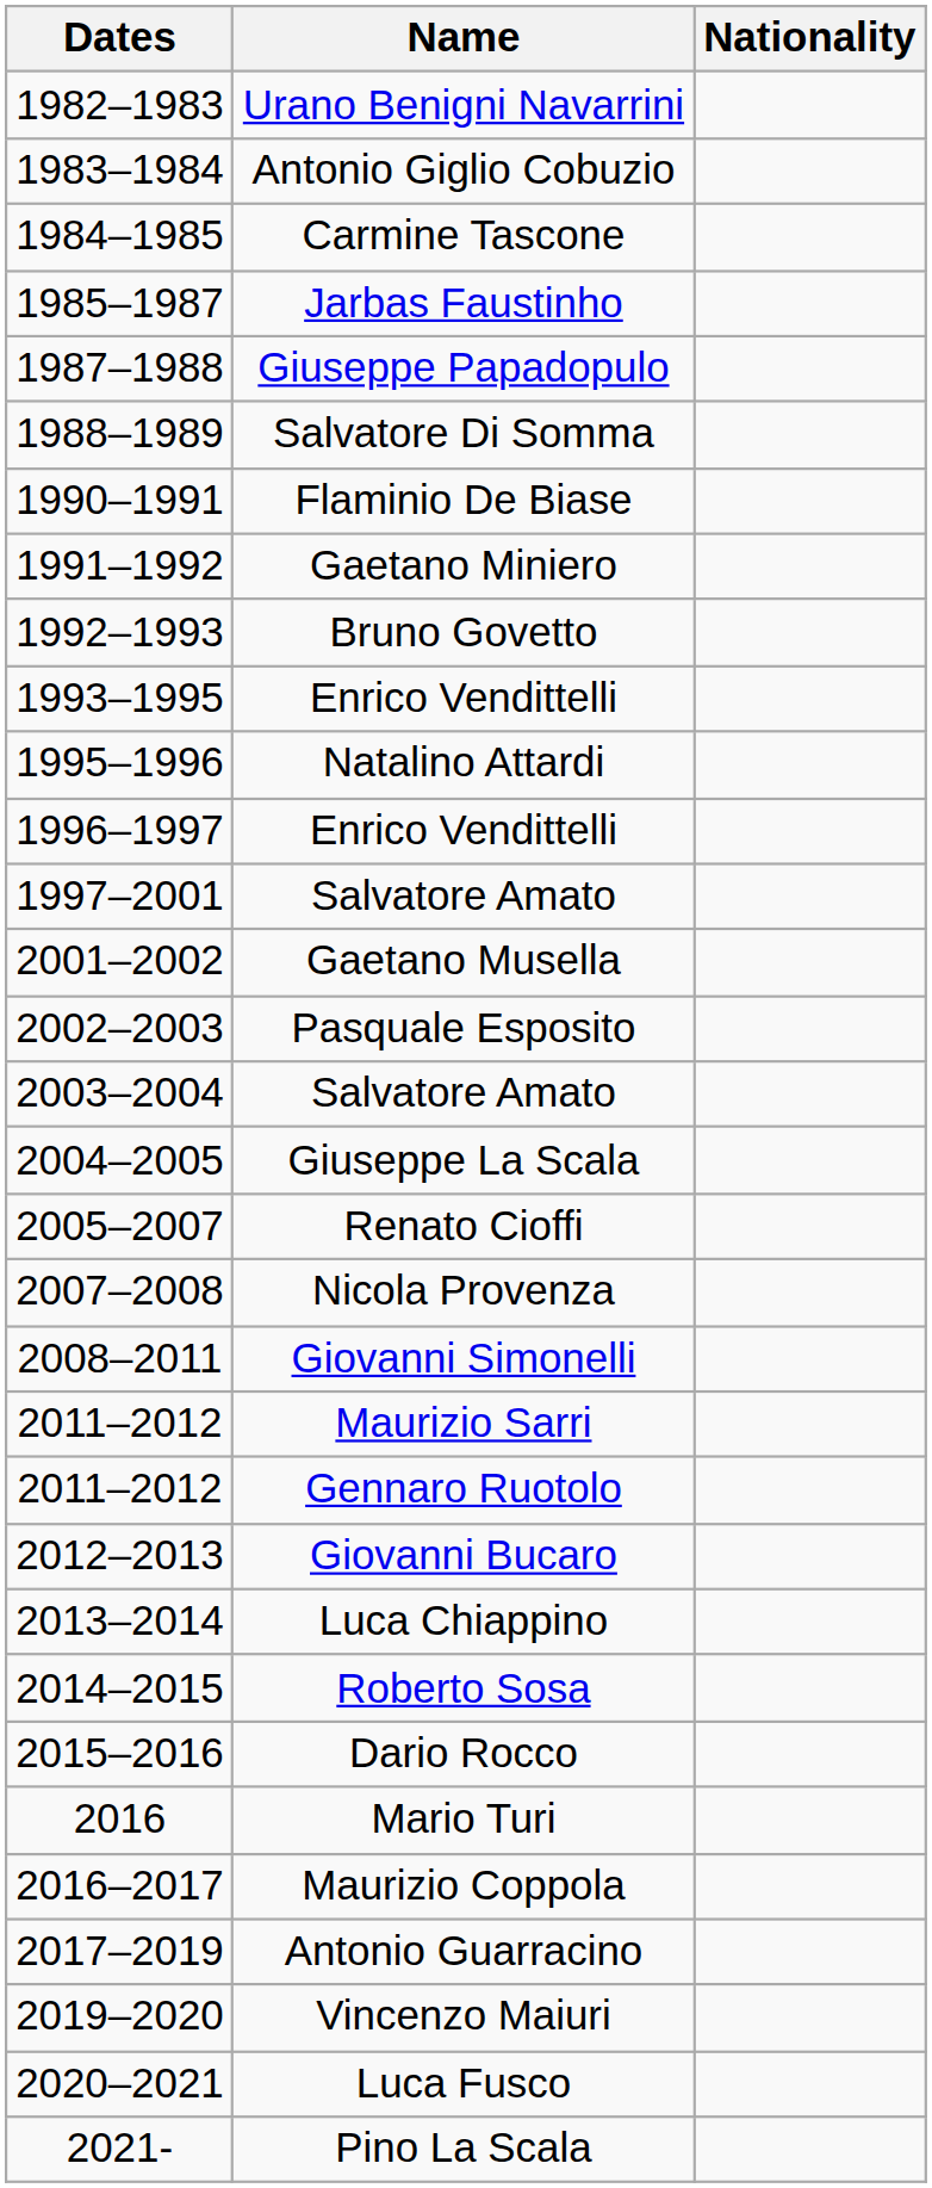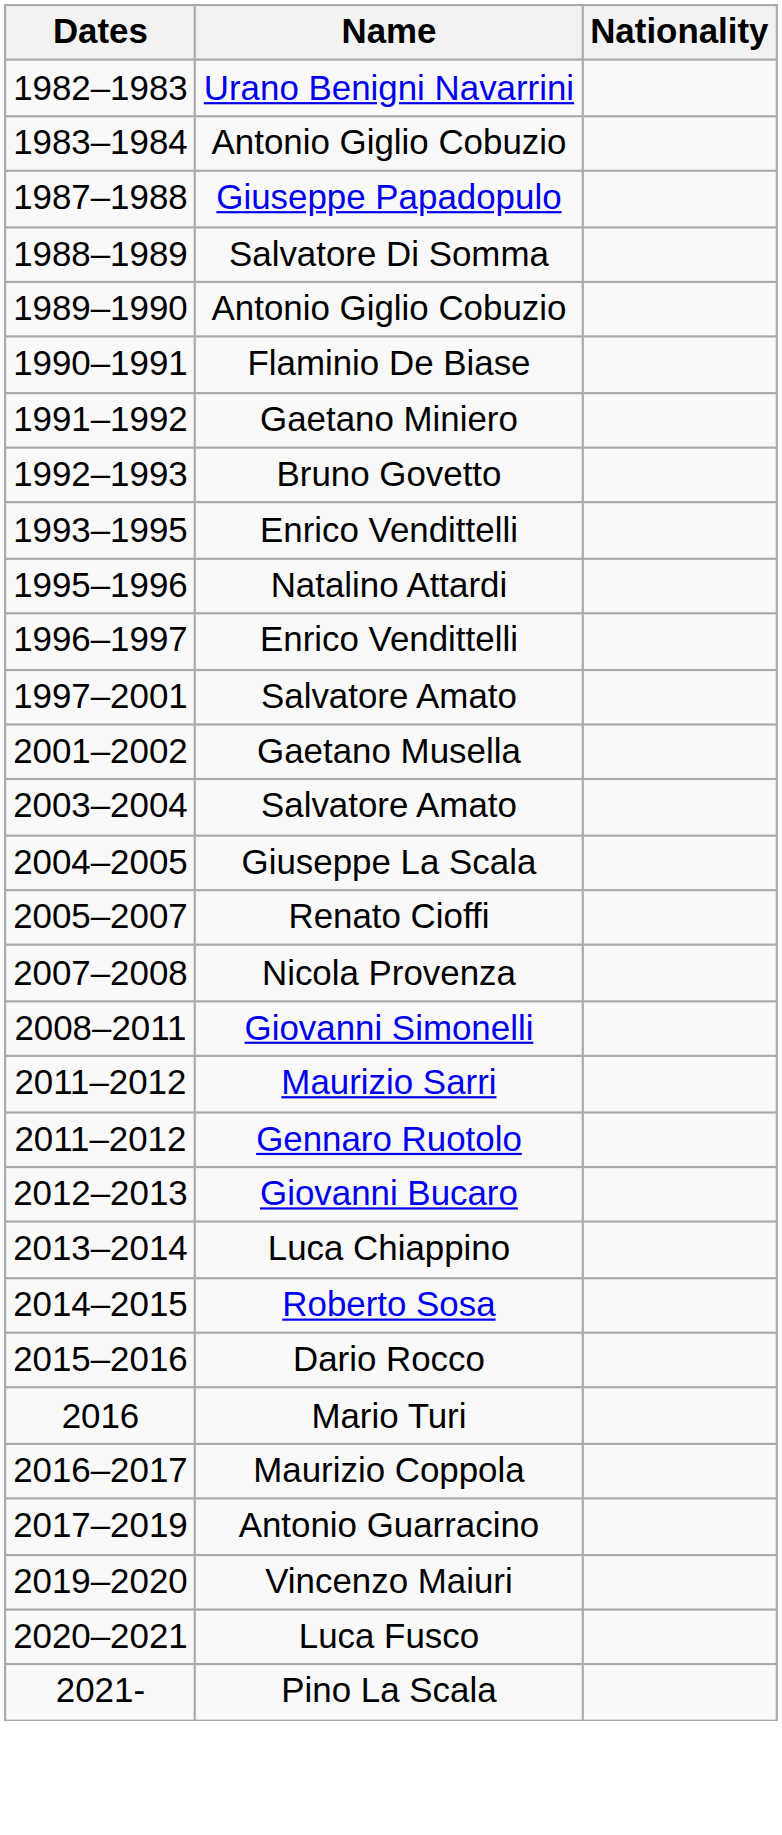- row: 1984–1985 | Carmine Tascone
- row: 1985–1987 | Jarbas Faustinho
+ row: 1989–1990 | Antonio Giglio Cobuzio
- row: 2002–2003 | Pasquale Esposito
